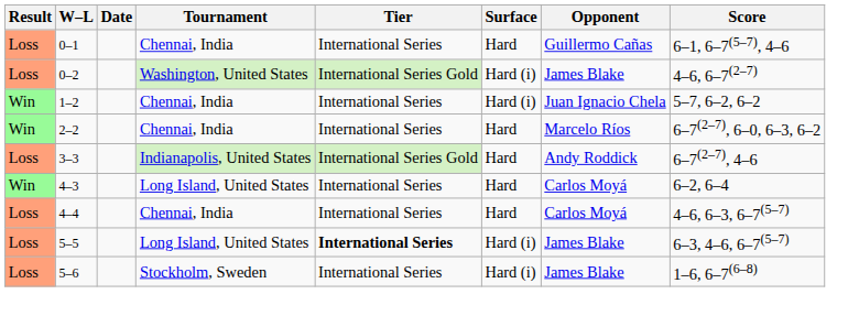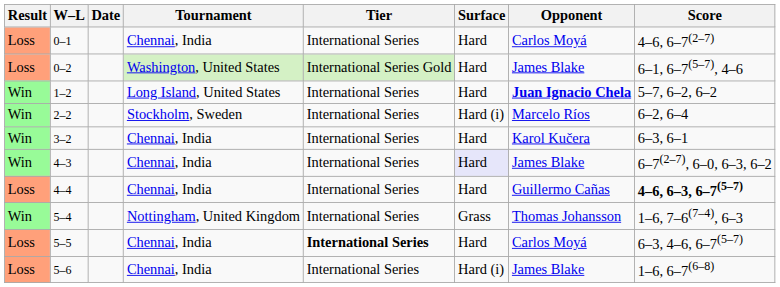0–1 | Opponent: Guillermo Cañas -> Carlos Moyá
0–1 | Score: 6–1, 6–7(5–7), 4–6 -> 4–6, 6–7(2–7)
0–2 | Surface: Hard (i) -> Hard
0–2 | Score: 4–6, 6–7(2–7) -> 6–1, 6–7(5–7), 4–6
1–2 | Tournament: Chennai, India -> Long Island, United States
1–2 | Surface: Hard (i) -> Hard
1–2 | Opponent: normal -> bold
2–2 | Tournament: Chennai, India -> Stockholm, Sweden
2–2 | Surface: Hard -> Hard (i)
2–2 | Score: 6–7(2–7), 6–0, 6–3, 6–2 -> 6–2, 6–4
+ row: Win | 3–2 | Chennai, India | International Series | Hard | Karol Kučera | 6–3, 6–1
- row: Loss | 3–3 | Indianapolis, United States | International Series Gold | Hard | Andy Roddick | 6–7(2–7), 4–6
4–3 | Tournament: Long Island, United States -> Chennai, India
4–3 | Surface: no background -> lavender background
4–3 | Opponent: Carlos Moyá -> James Blake
4–3 | Score: 6–2, 6–4 -> 6–7(2–7), 6–0, 6–3, 6–2
4–4 | Opponent: Carlos Moyá -> Guillermo Cañas
4–4 | Score: normal -> bold
+ row: Win | 5–4 | Nottingham, United Kingdom | International Series | Grass | Thomas Johansson | 1–6, 7–6(7–4), 6–3
5–5 | Tournament: Long Island, United States -> Chennai, India
5–5 | Surface: Hard (i) -> Hard
5–5 | Opponent: James Blake -> Carlos Moyá
5–6 | Tournament: Stockholm, Sweden -> Chennai, India
